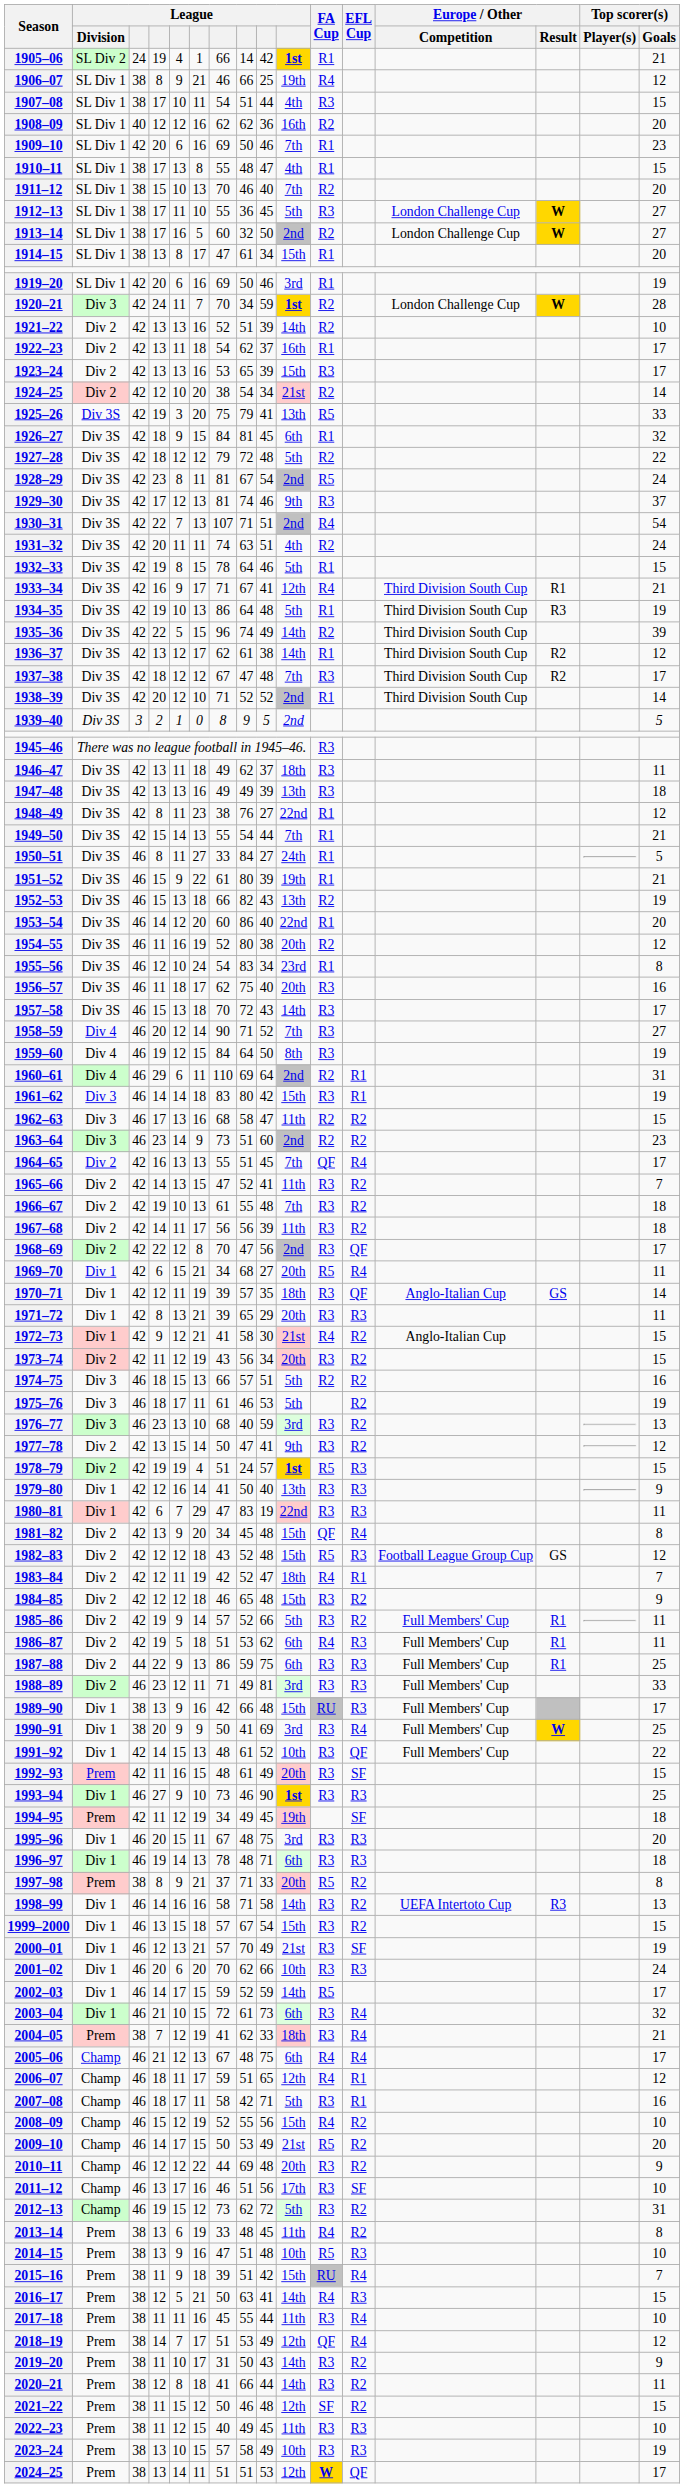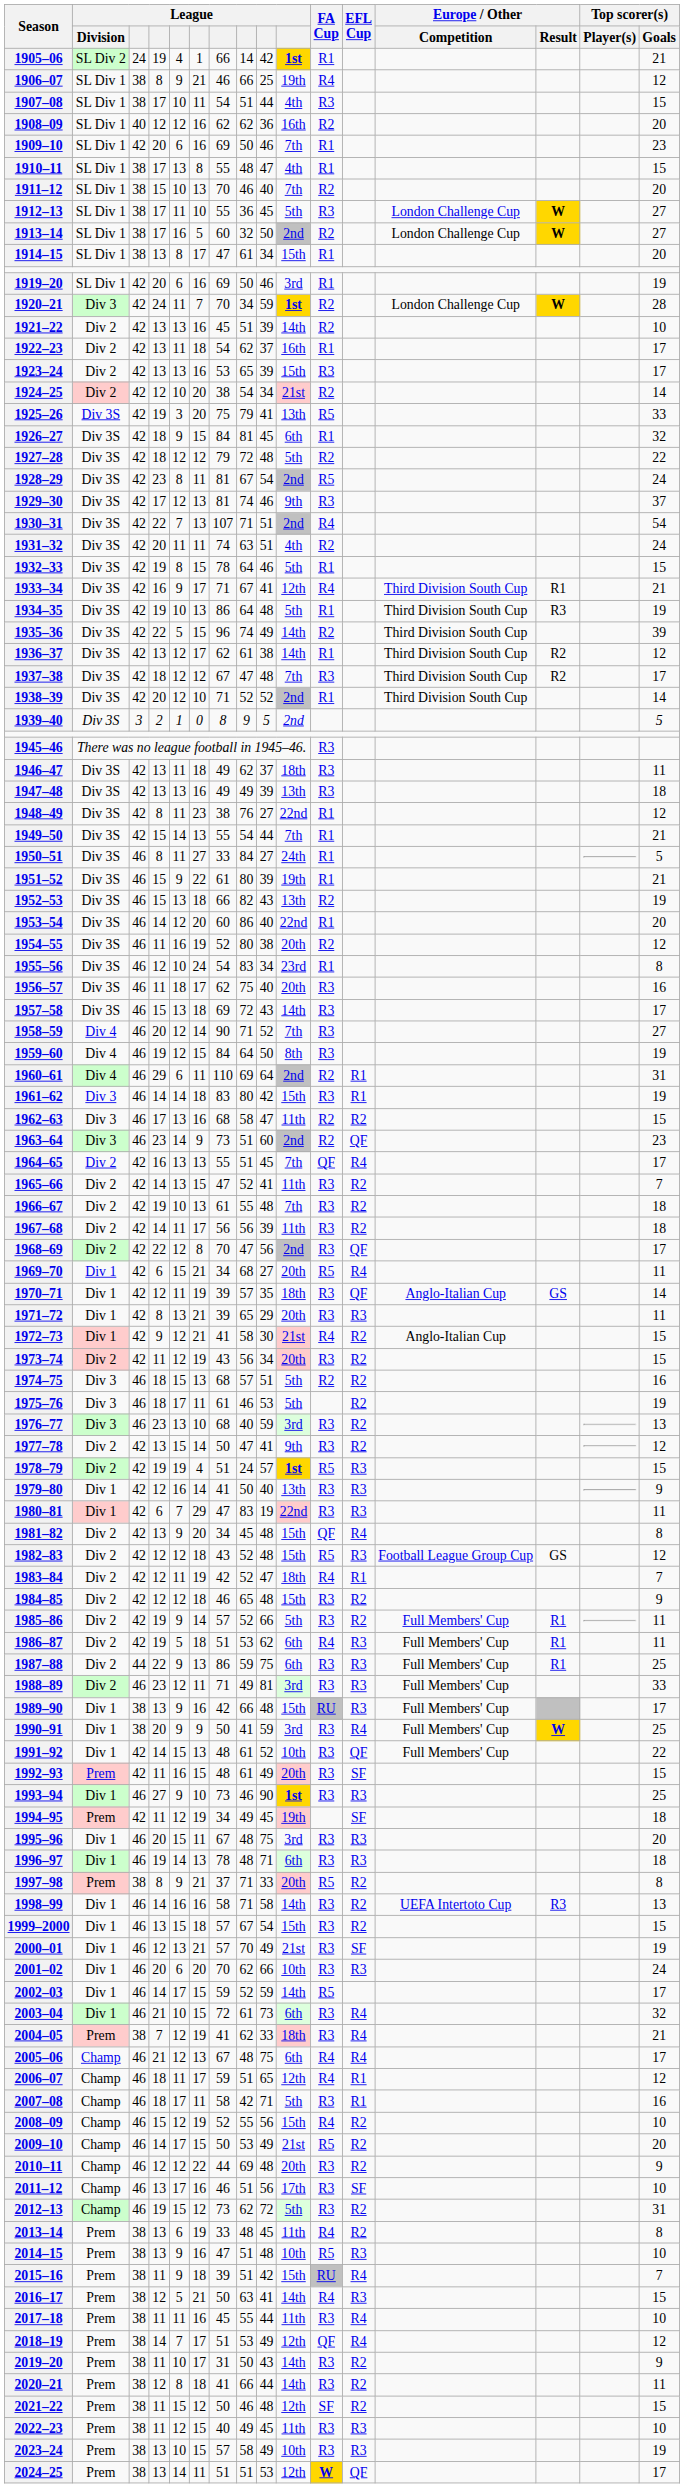1921–22 | column 7: 52 -> 45
1957–58 | column 7: 70 -> 69
1963–64 | EFL Cup: R2 -> QF
1974–75 | column 7: 66 -> 68
1990–91 | column 9: 69 -> 59
